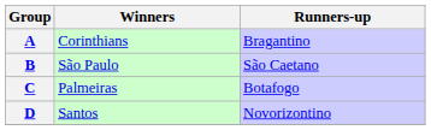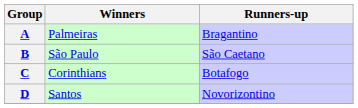A | Winners: Corinthians -> Palmeiras
C | Winners: Palmeiras -> Corinthians
